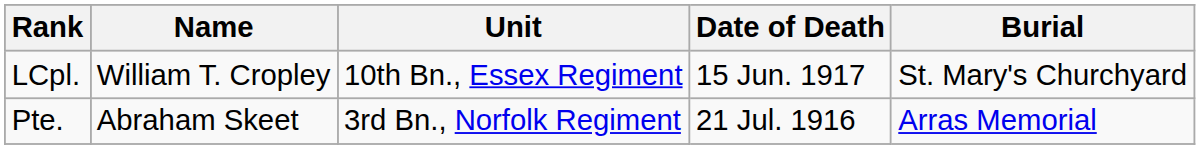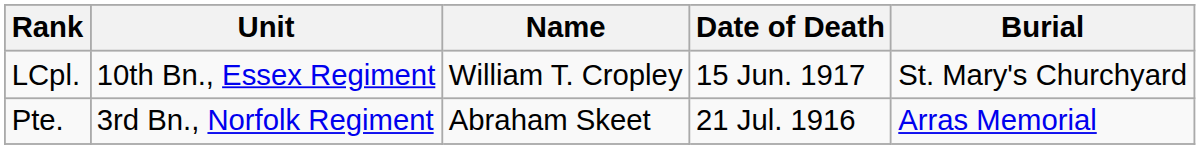columns swapped: Name <-> Unit
